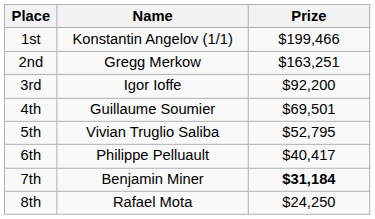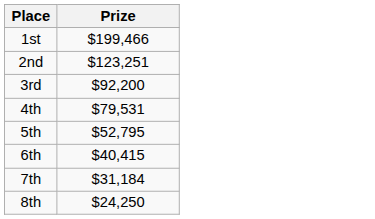- column: Name | Konstantin Angelov (1/1) | Gregg Merkow | Igor Ioffe | Guillaume Soumier | Vivian Truglio Saliba | Philippe Pelluault | Benjamin Miner | Rafael Mota
2nd | Prize: $163,251 -> $123,251
4th | Prize: $69,501 -> $79,531
6th | Prize: $40,417 -> $40,415
7th | Prize: bold -> normal
